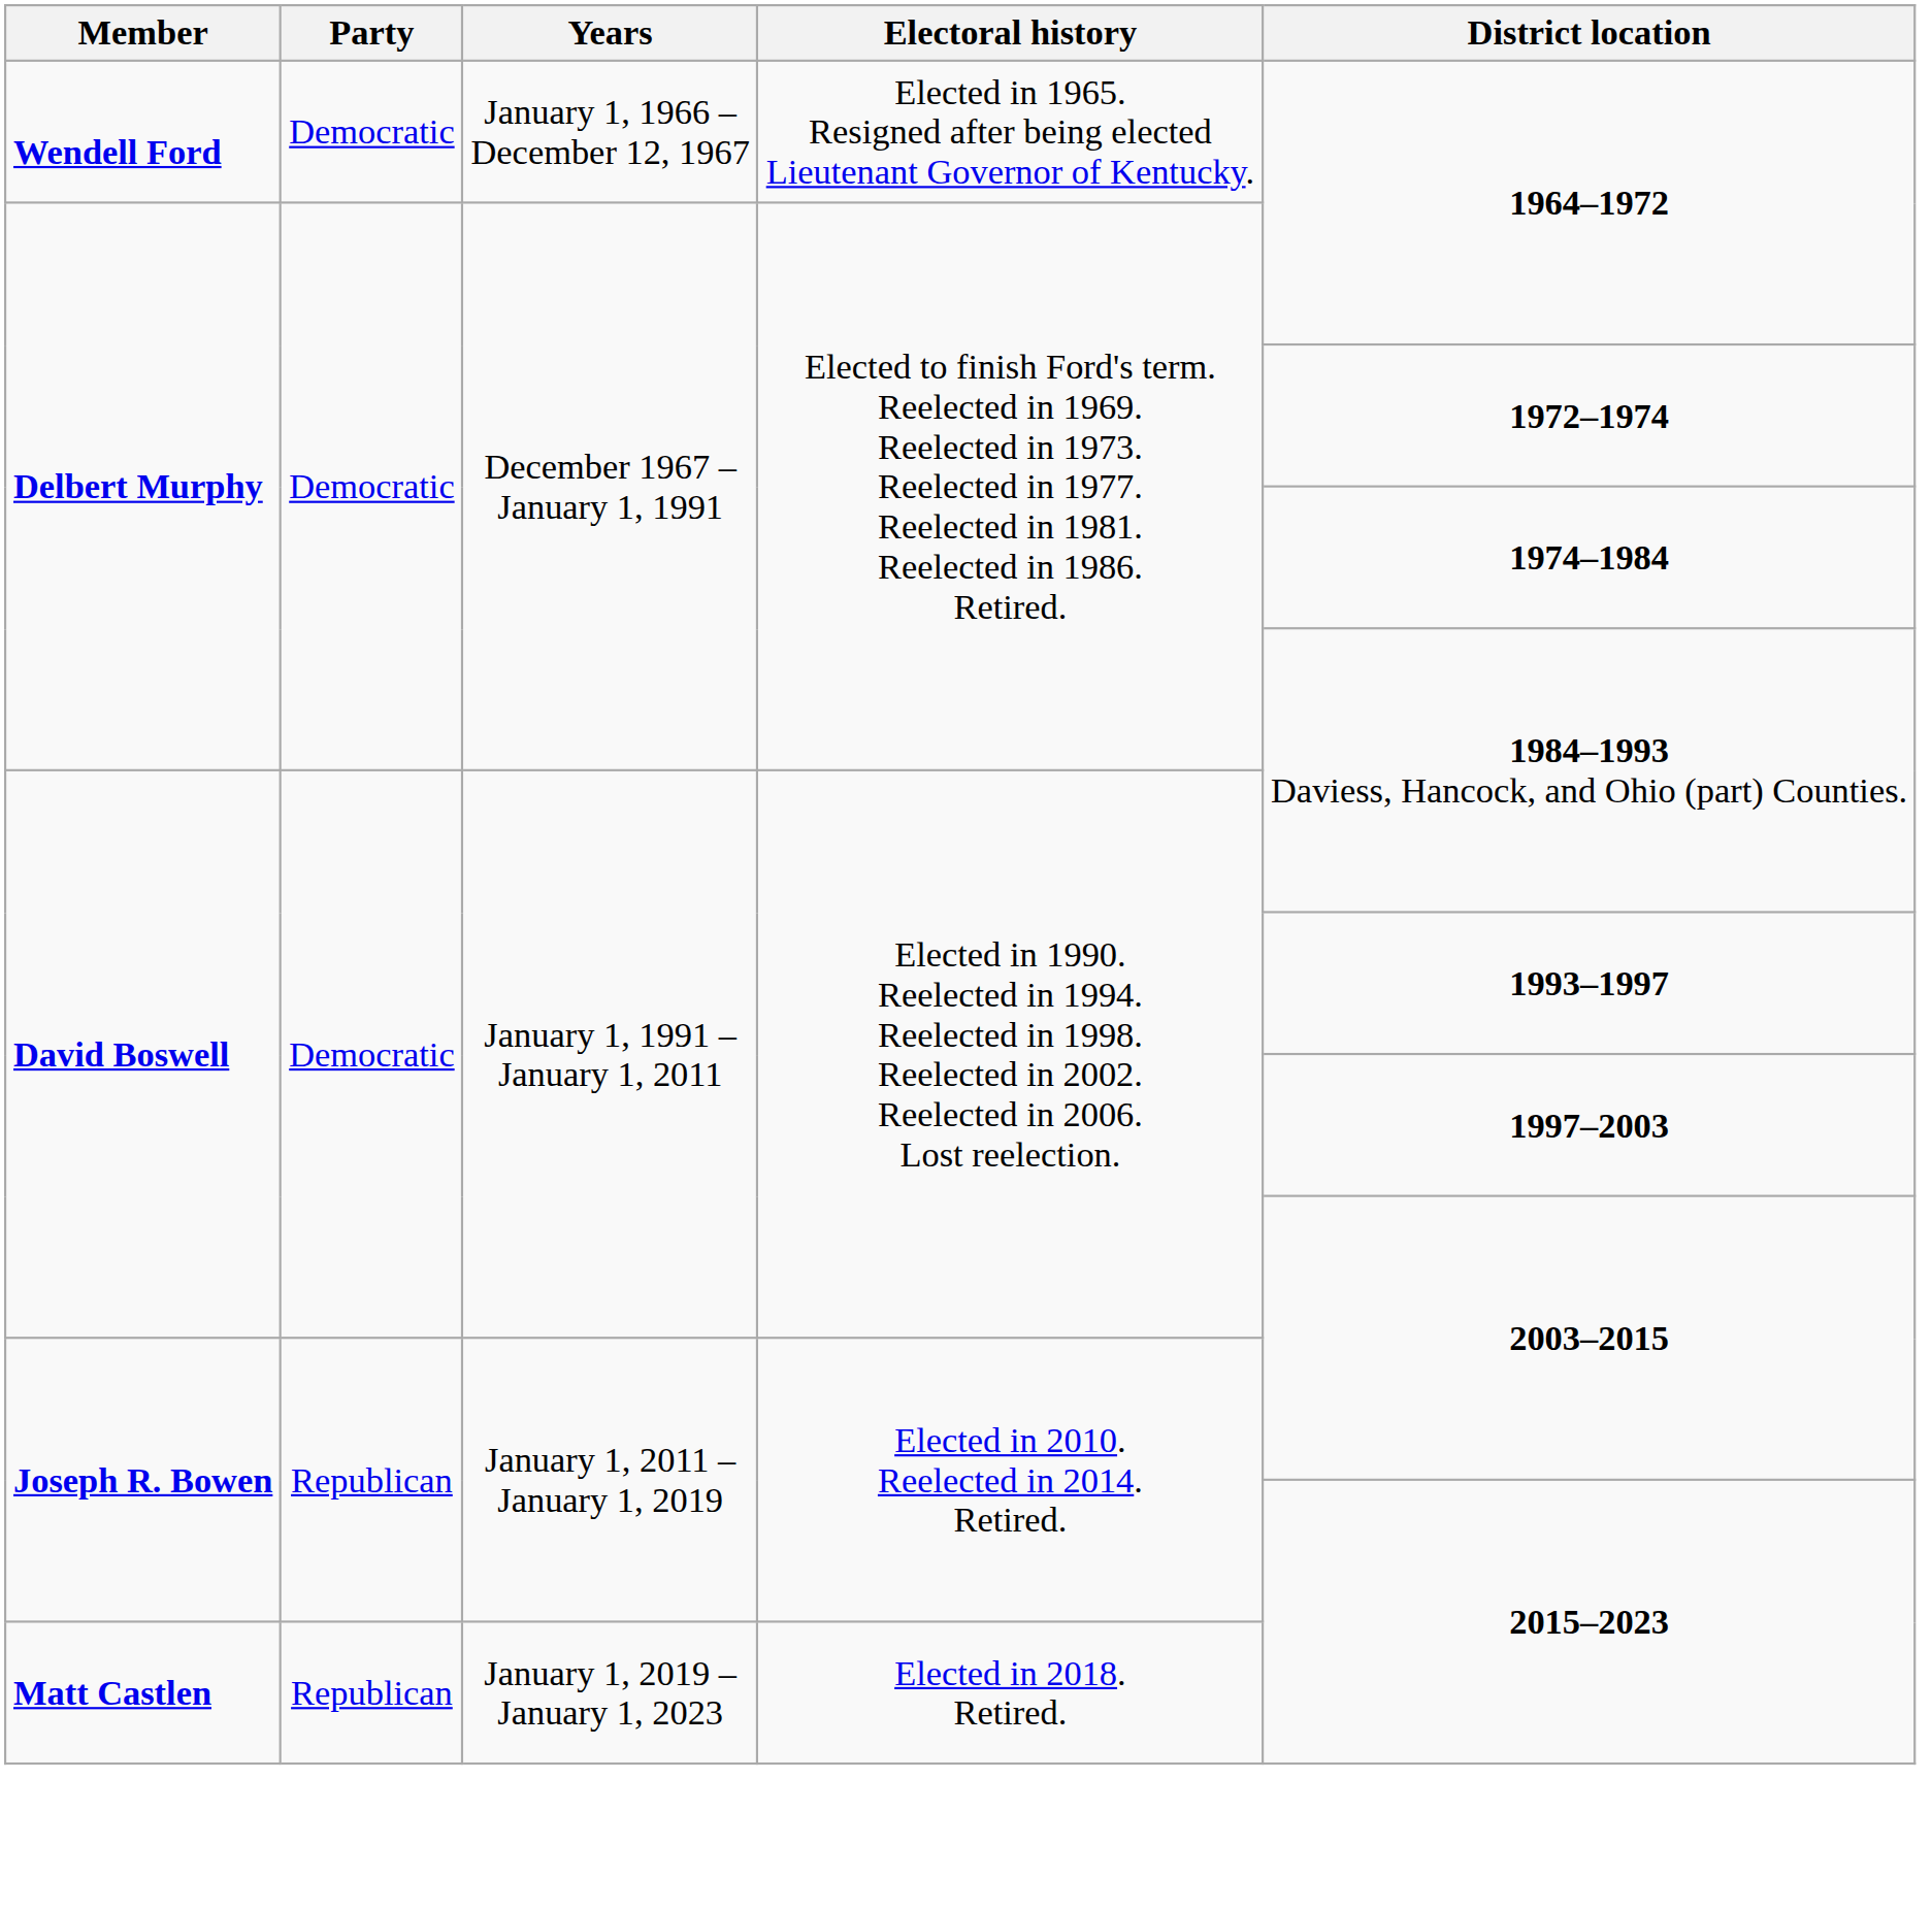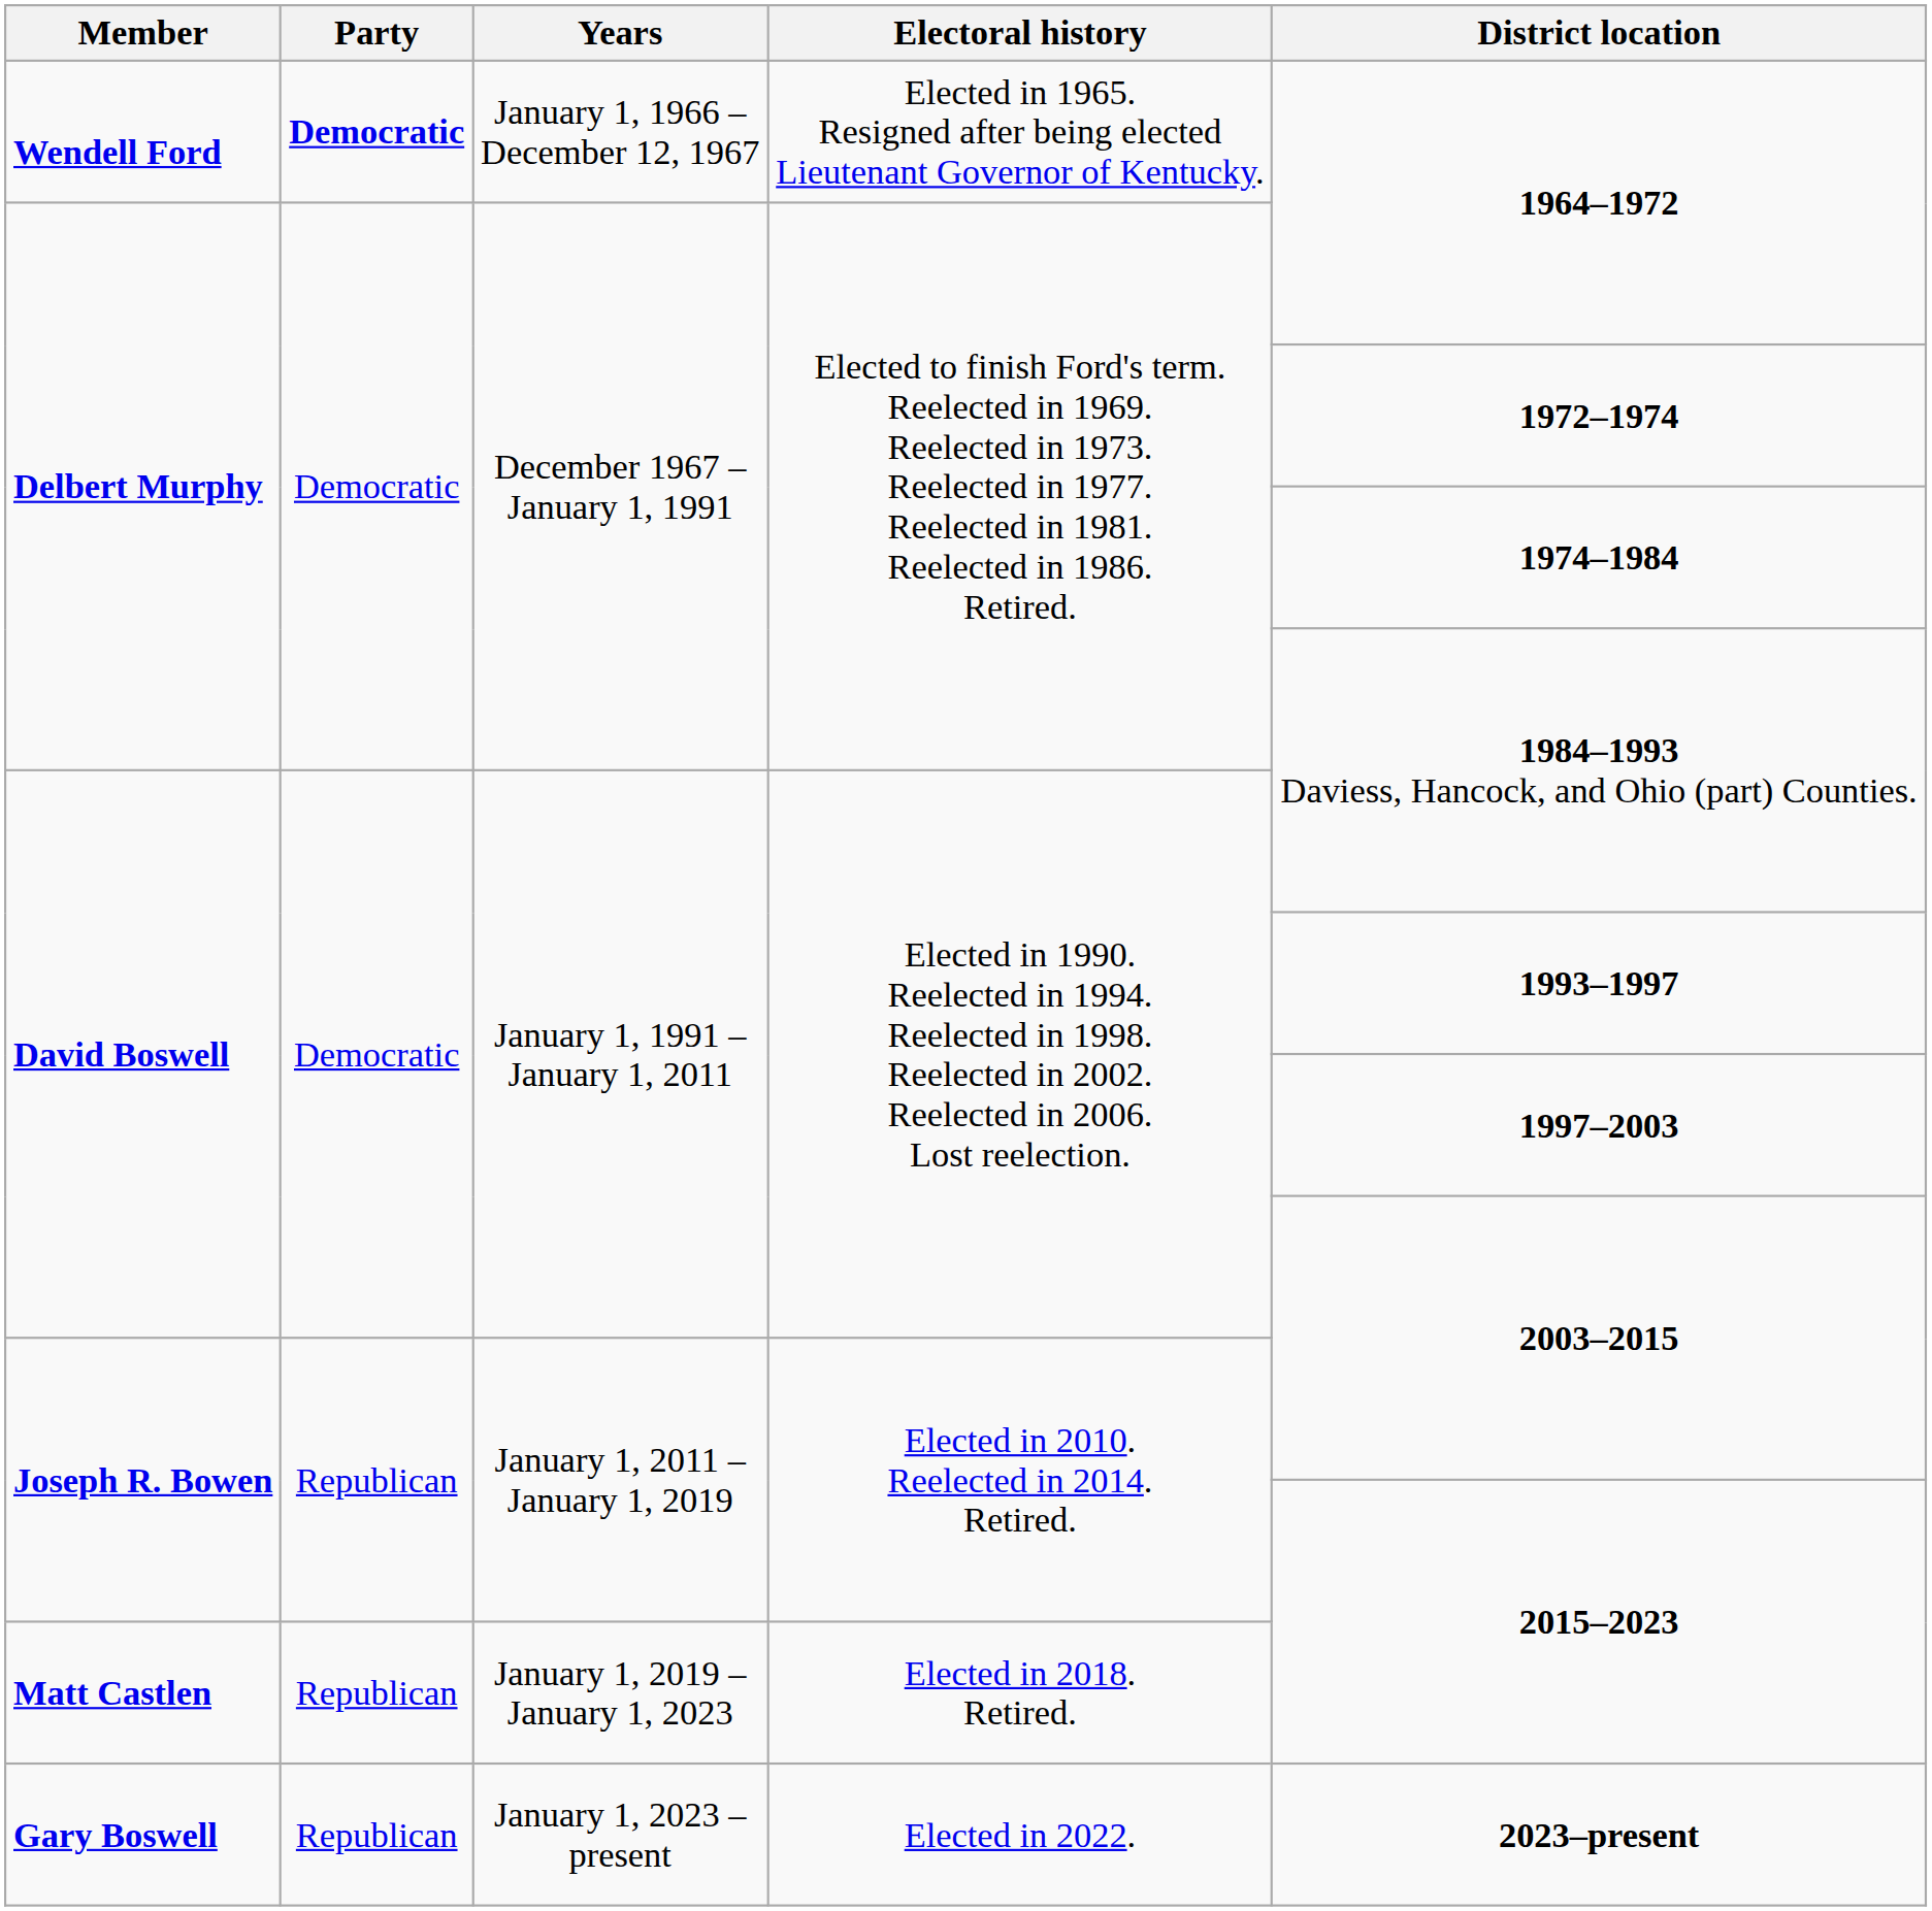Wendell Ford | Party: normal -> bold
+ row: Gary Boswell | Republican | January 1, 2023 – present | Elected in 2022. | 2023–present
